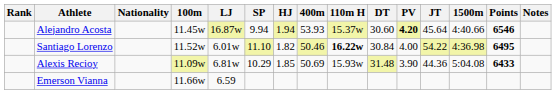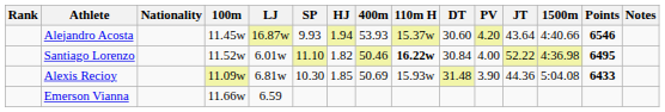Alejandro Acosta | SP: 9.94 -> 9.93
Alejandro Acosta | PV: bold -> normal
Alejandro Acosta | JT: 45.64 -> 43.64
Santiago Lorenzo | JT: 54.22 -> 52.22
Alexis Recioy | SP: 10.29 -> 10.30
